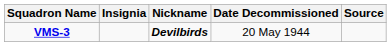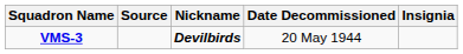columns swapped: Insignia <-> Source
